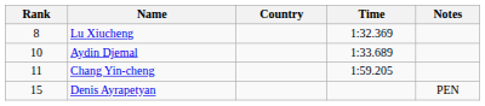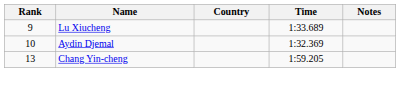Lu Xiucheng | Rank: 8 -> 9
Lu Xiucheng | Time: 1:32.369 -> 1:33.689
Aydin Djemal | Time: 1:33.689 -> 1:32.369
Chang Yin-cheng | Rank: 11 -> 13
- row: 15 | Denis Ayrapetyan | PEN
